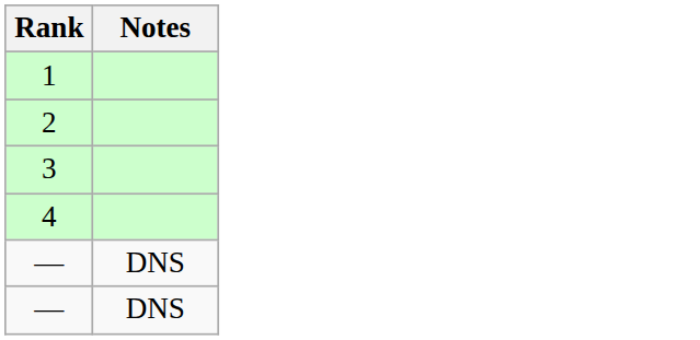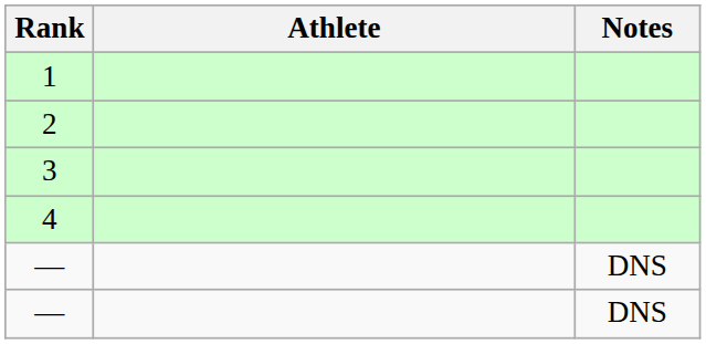+ column: Athlete
